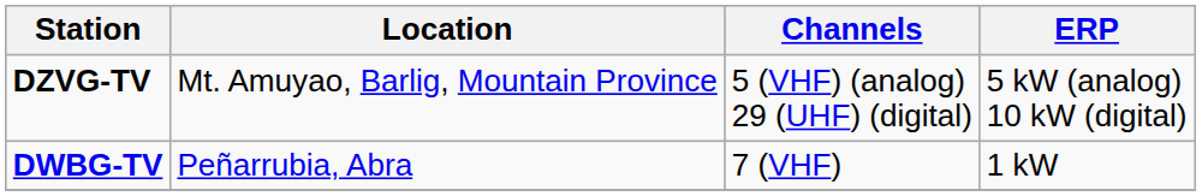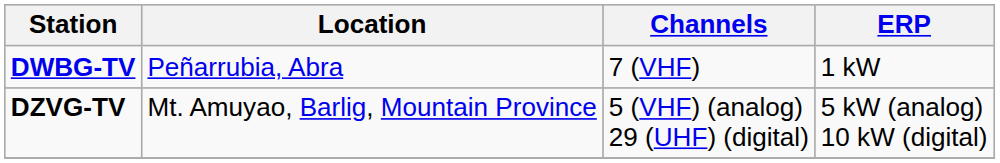rows swapped: DWBG-TV <-> DZVG-TV
